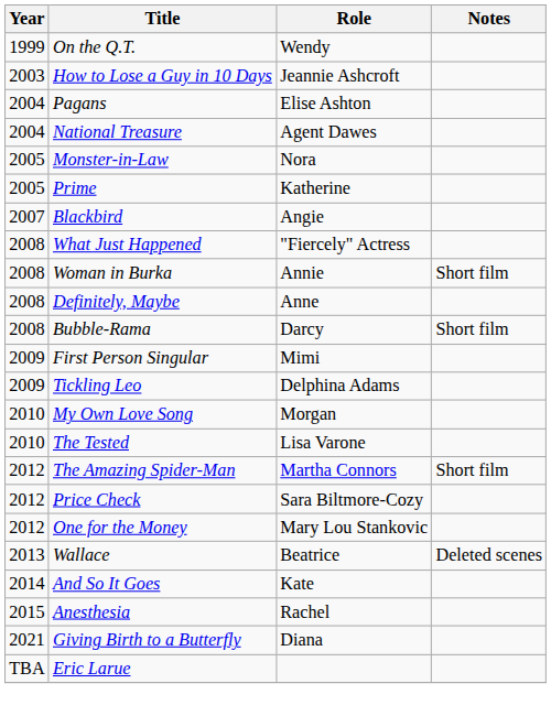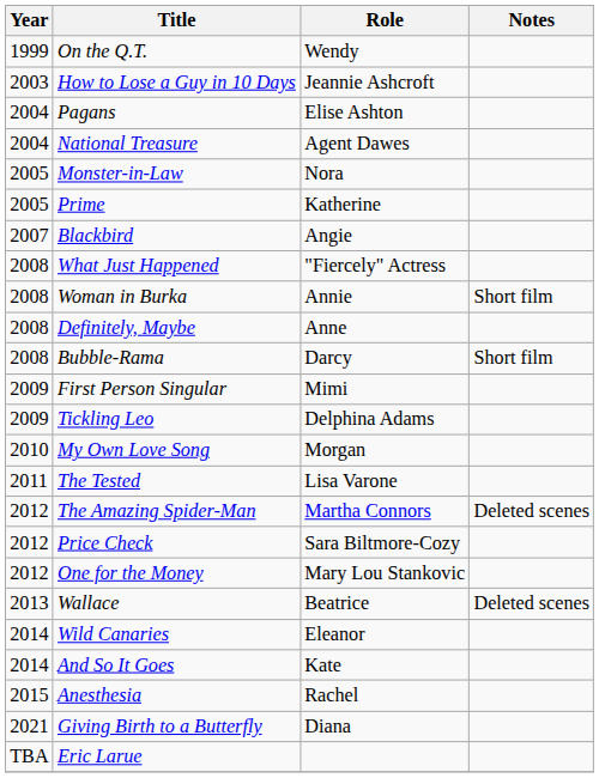The Tested | Year: 2010 -> 2011
The Amazing Spider-Man | Notes: Short film -> Deleted scenes
+ row: 2014 | Wild Canaries | Eleanor
